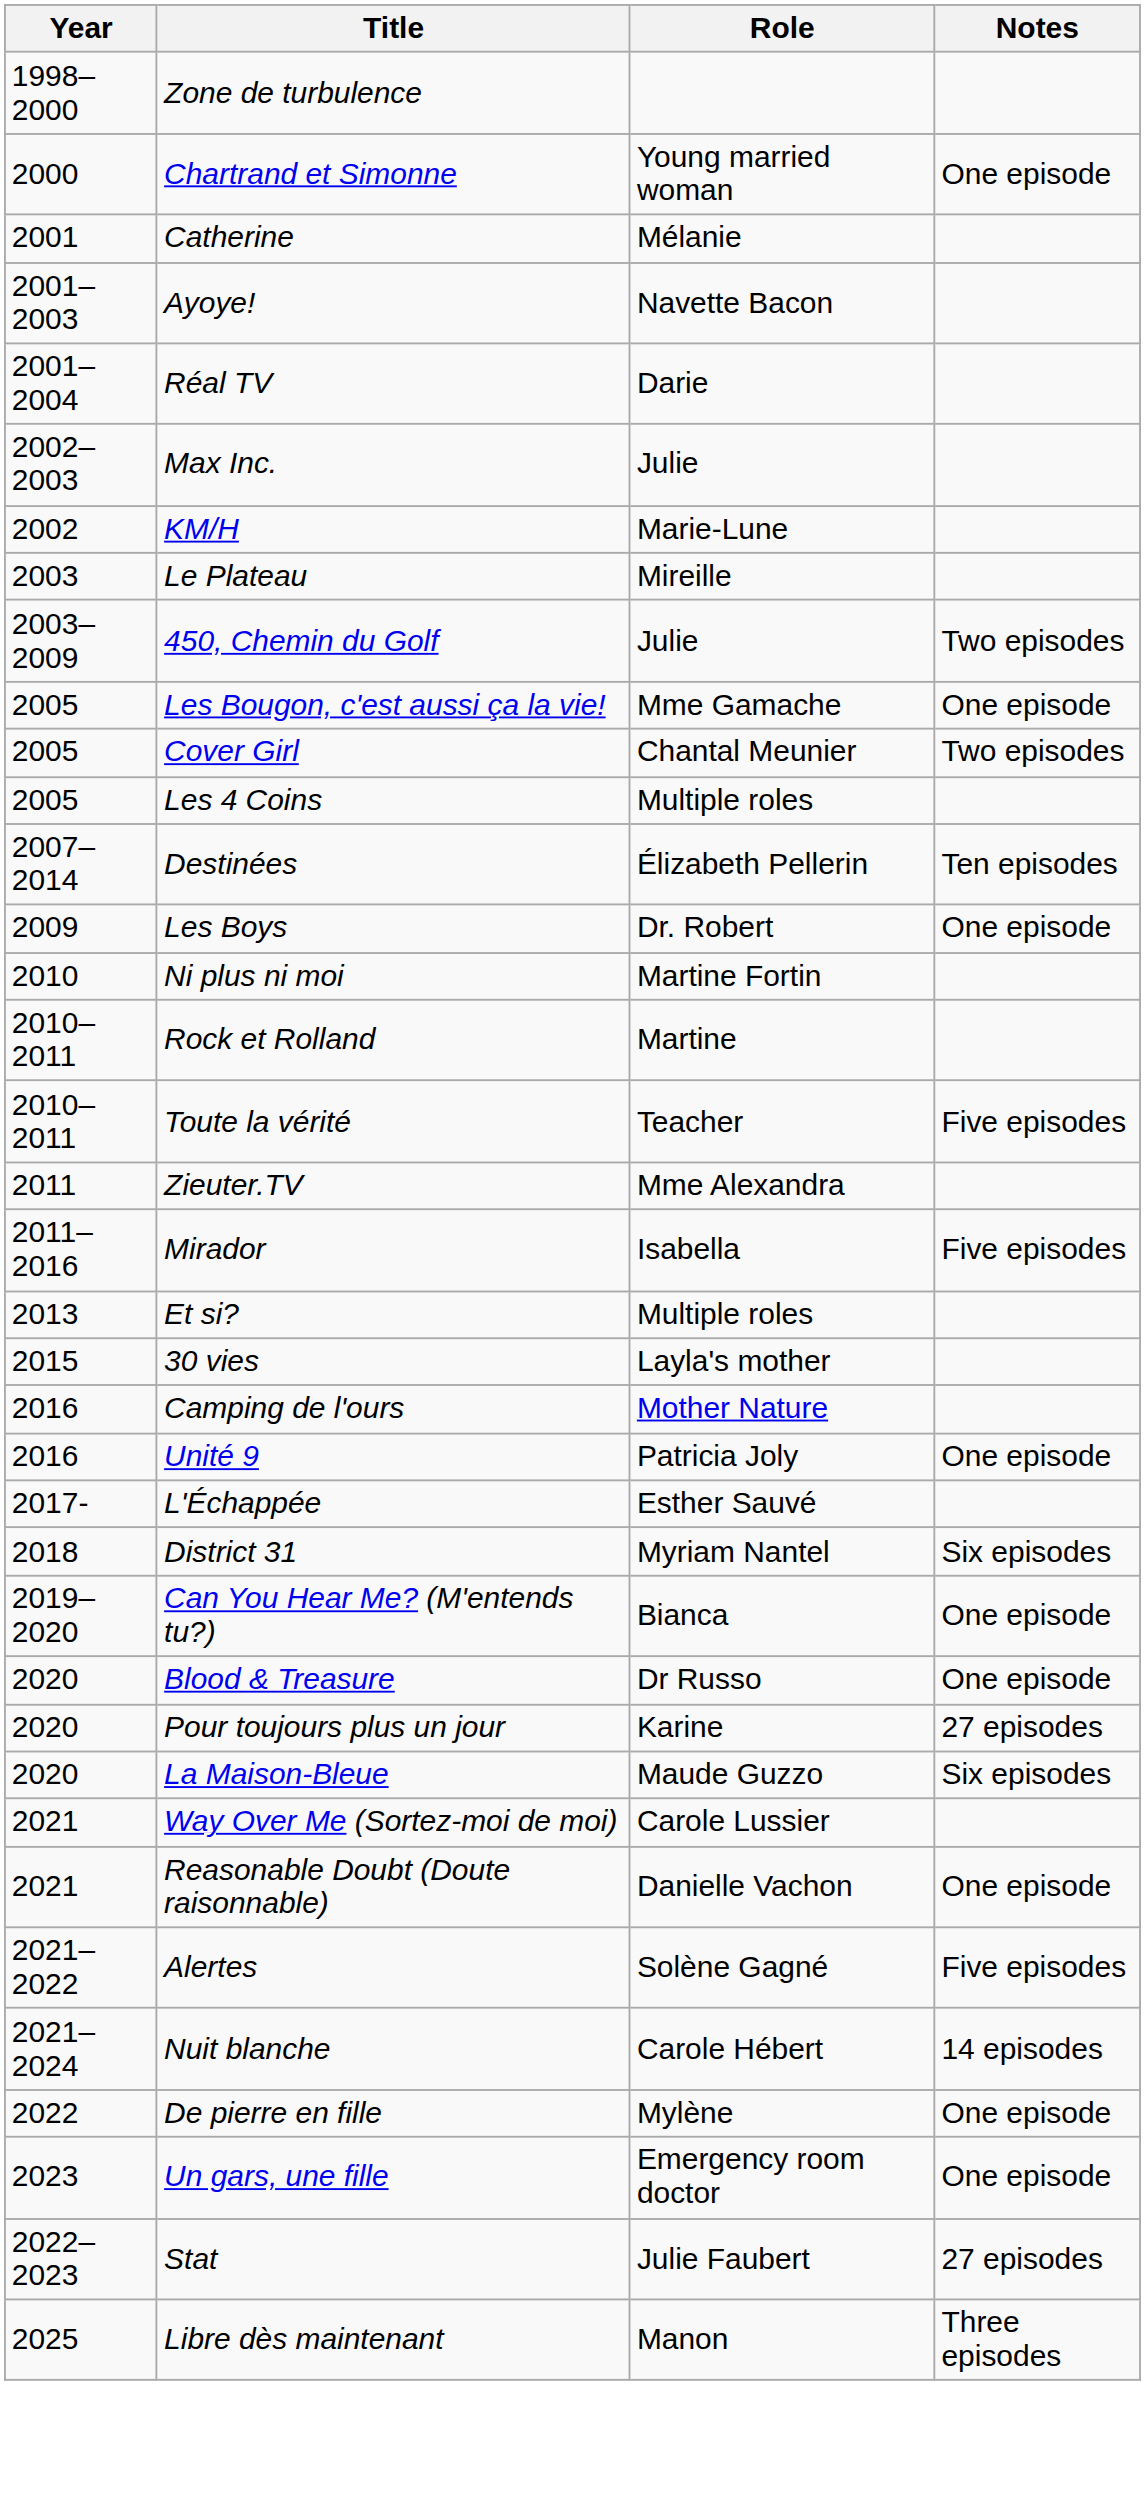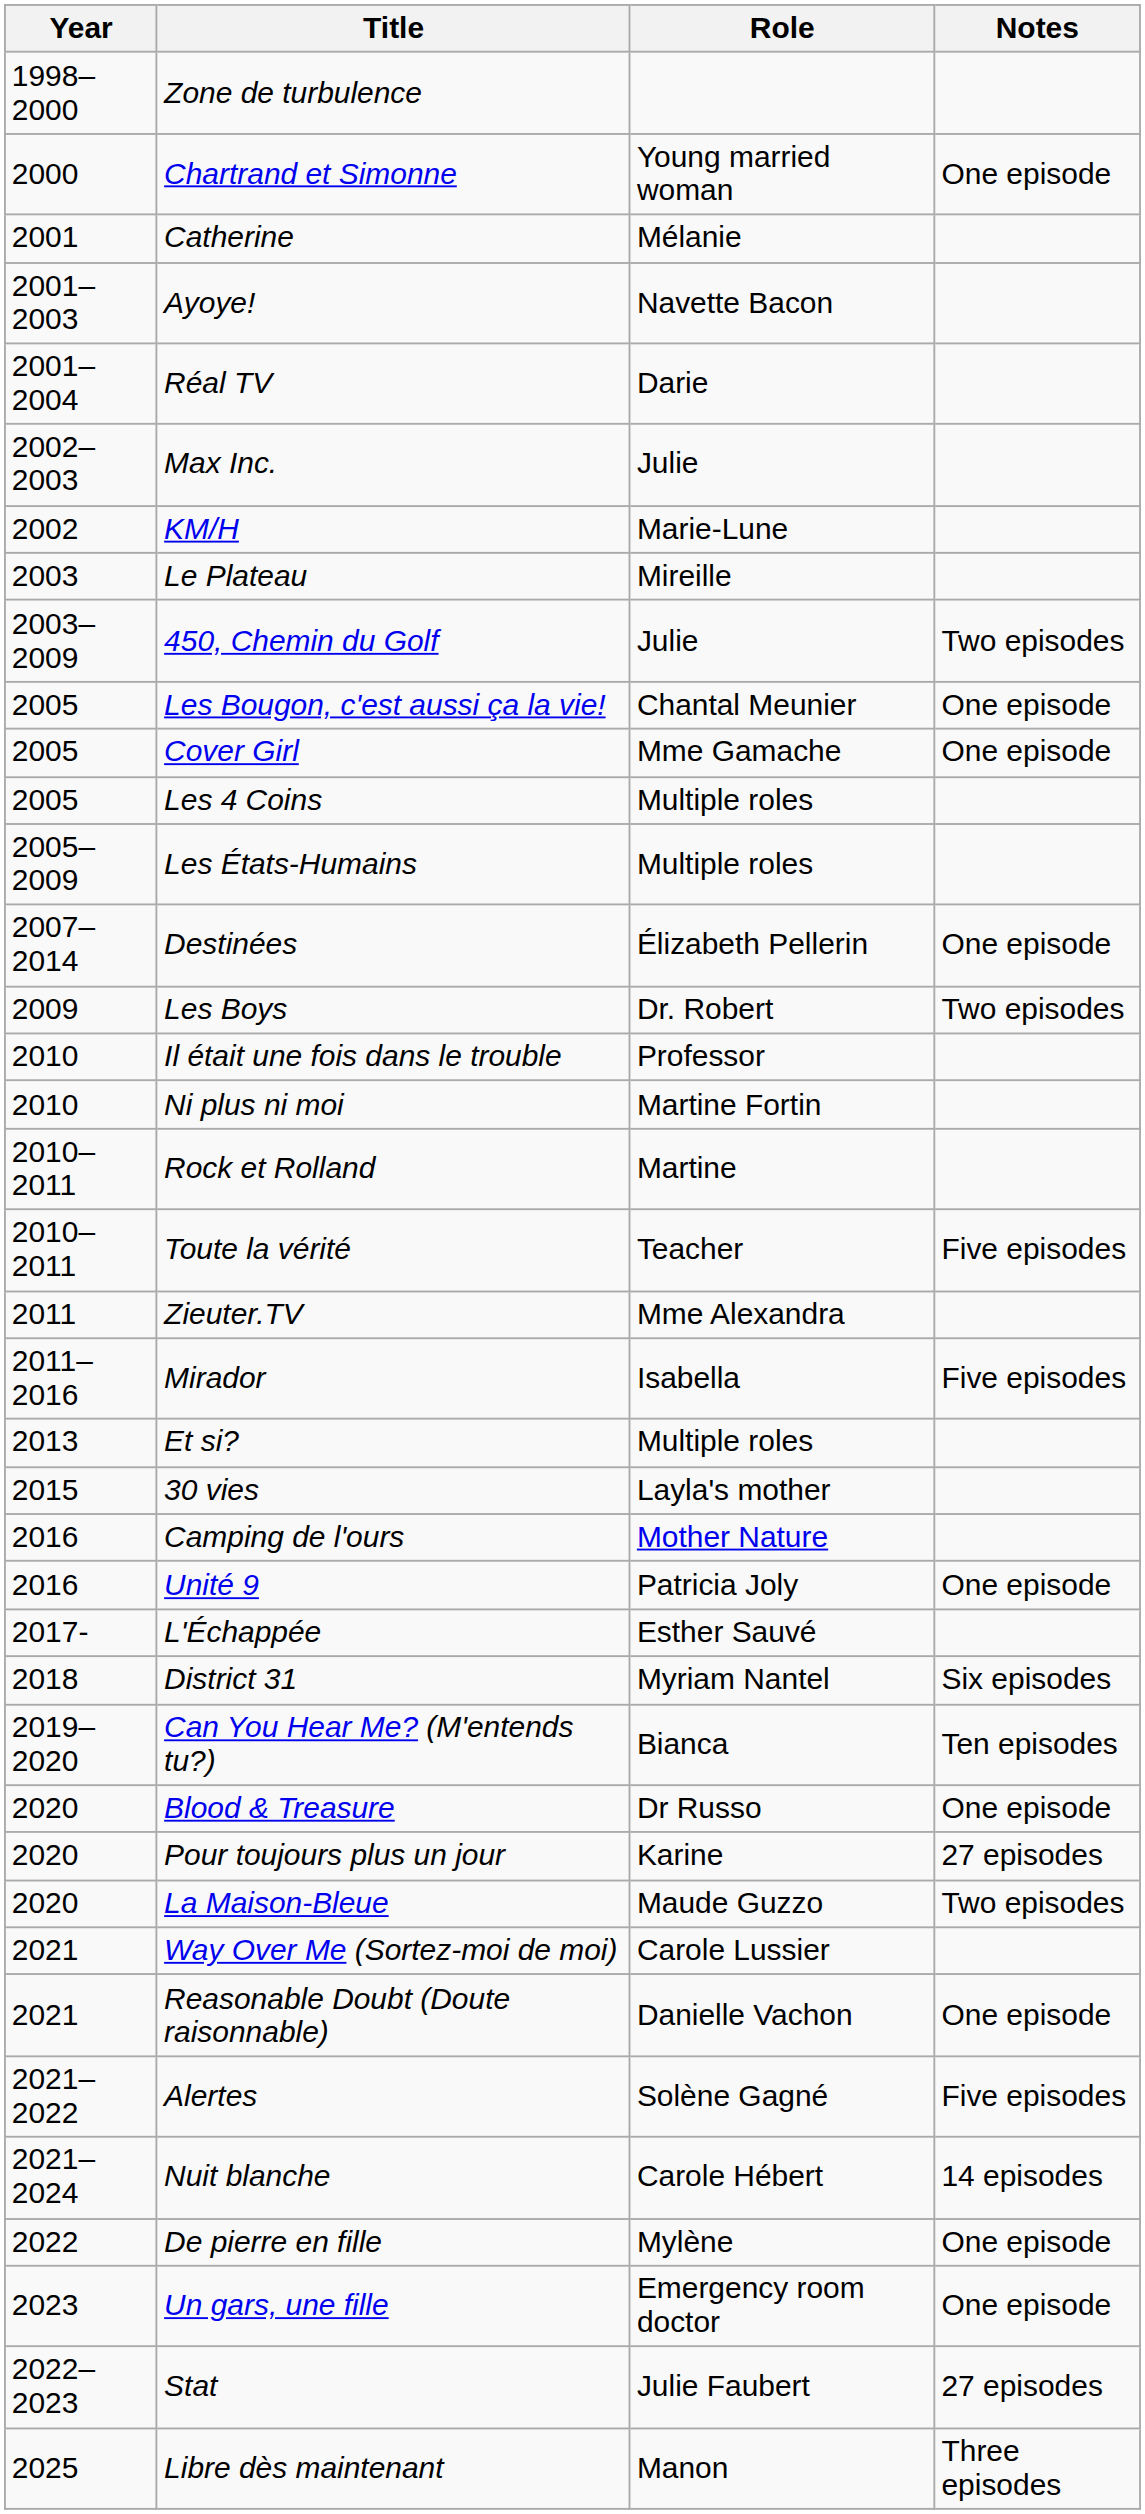Les Bougon, c'est aussi ça la vie! | Role: Mme Gamache -> Chantal Meunier
Cover Girl | Role: Chantal Meunier -> Mme Gamache
Cover Girl | Notes: Two episodes -> One episode
+ row: 2005–2009 | Les États-Humains | Multiple roles
Destinées | Notes: Ten episodes -> One episode
Les Boys | Notes: One episode -> Two episodes
+ row: 2010 | Il était une fois dans le trouble | Professor
Can You Hear Me? (M'entends tu?) | Notes: One episode -> Ten episodes
La Maison-Bleue | Notes: Six episodes -> Two episodes
